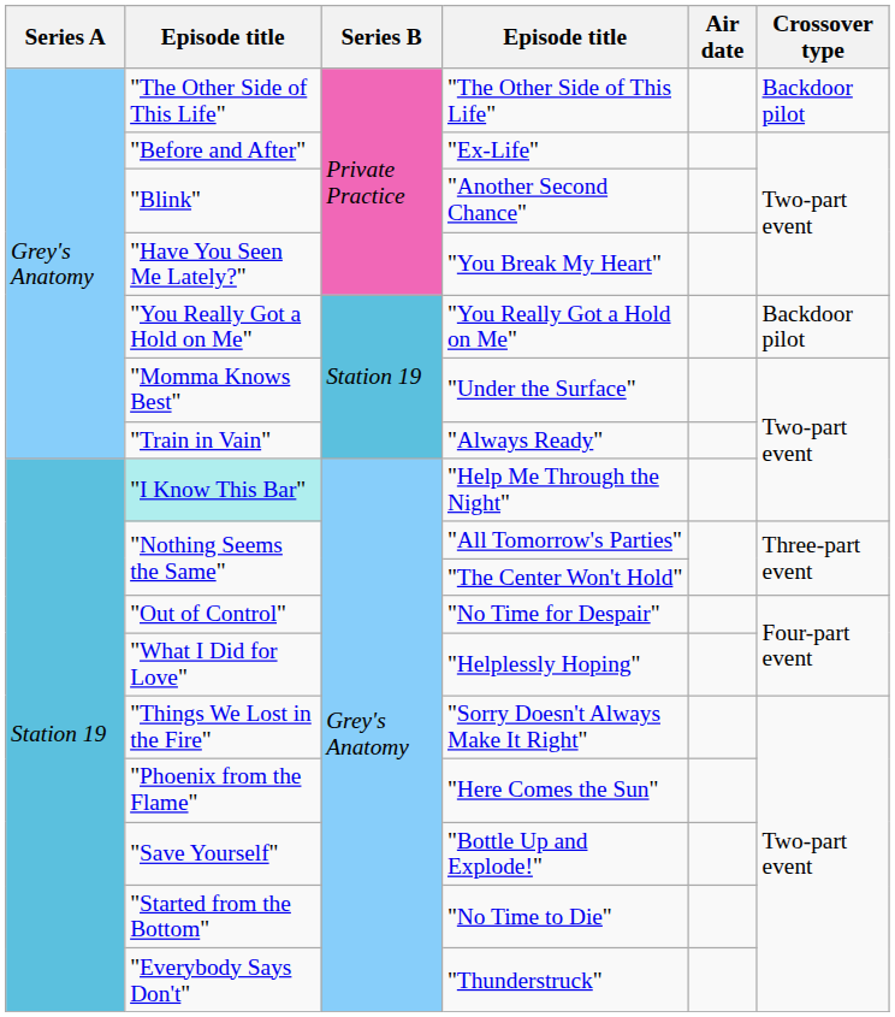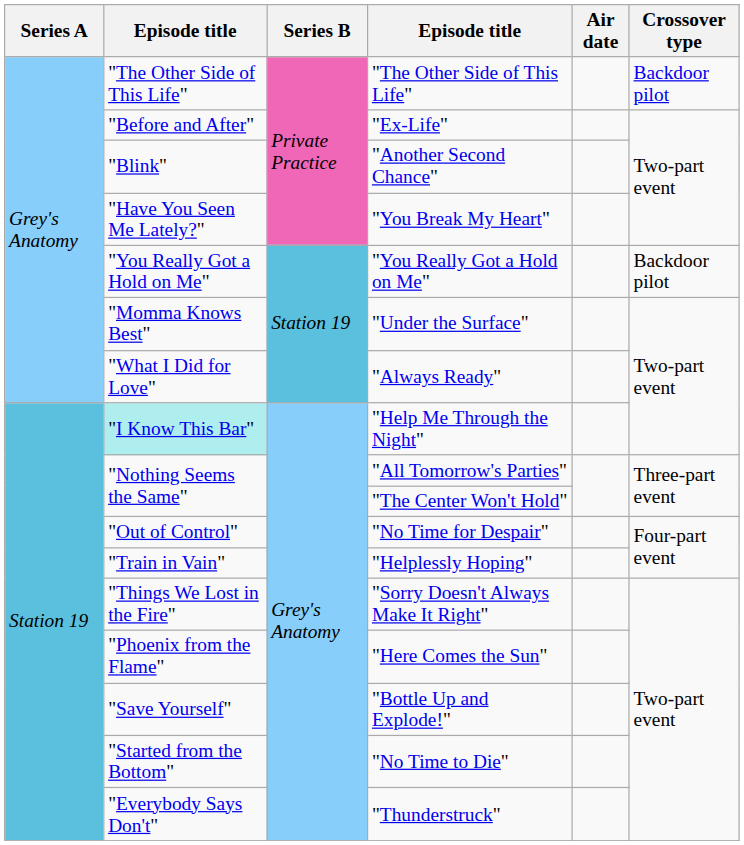"Always Ready" | column 2: "Train in Vain" -> "What I Did for Love"
"Helplessly Hoping" | column 2: "What I Did for Love" -> "Train in Vain"
